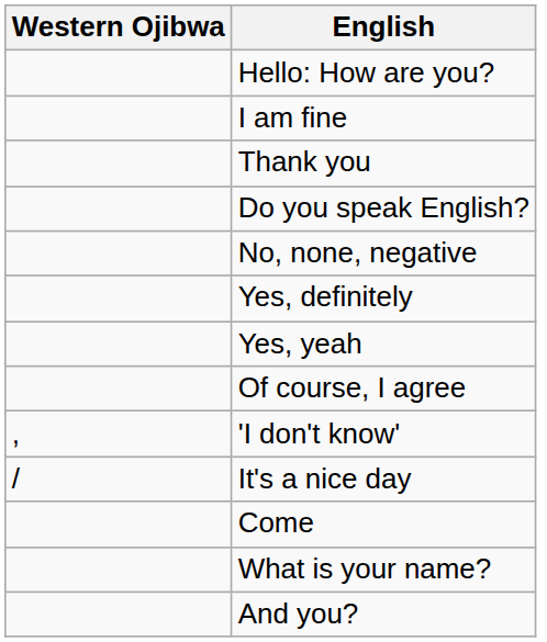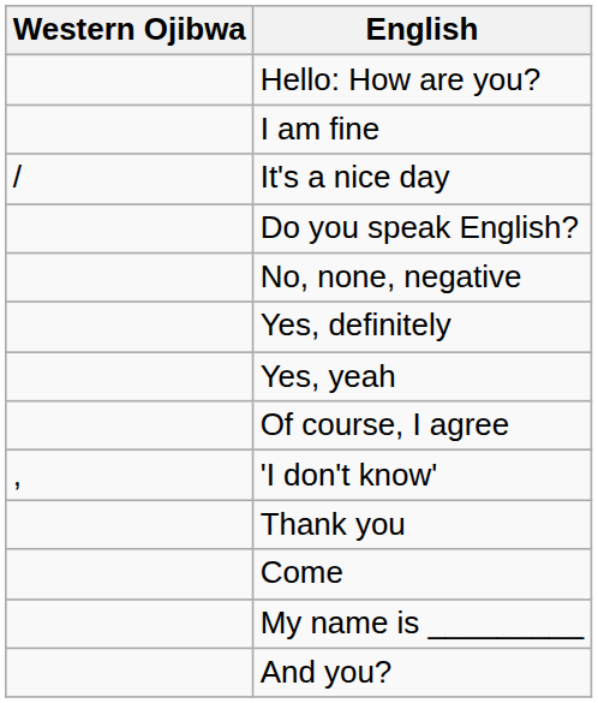rows swapped: It's a nice day <-> Thank you
- row: What is your name?
+ row: My name is _________
